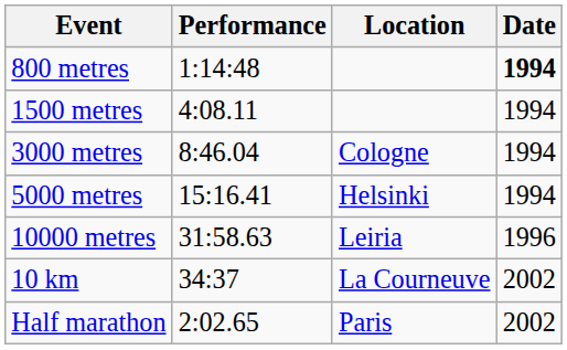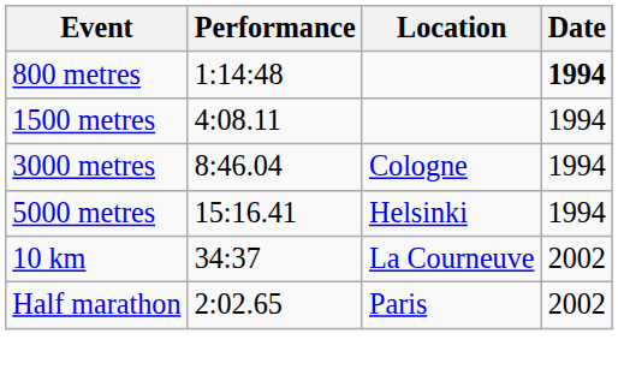- row: 10000 metres | 31:58.63 | Leiria | 1996
